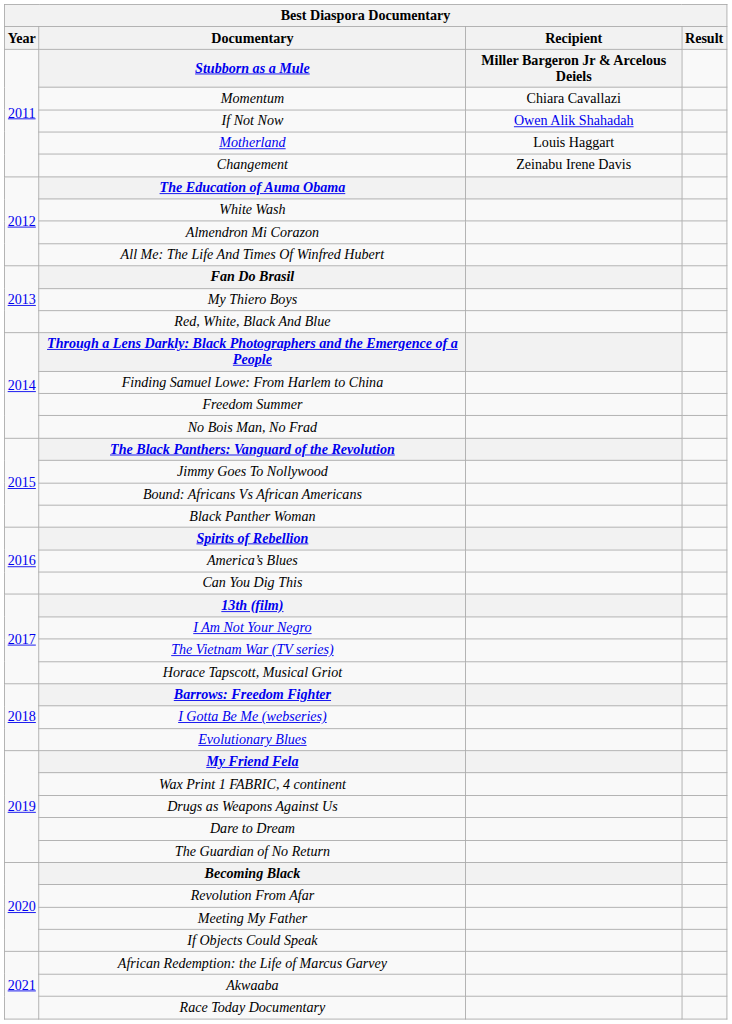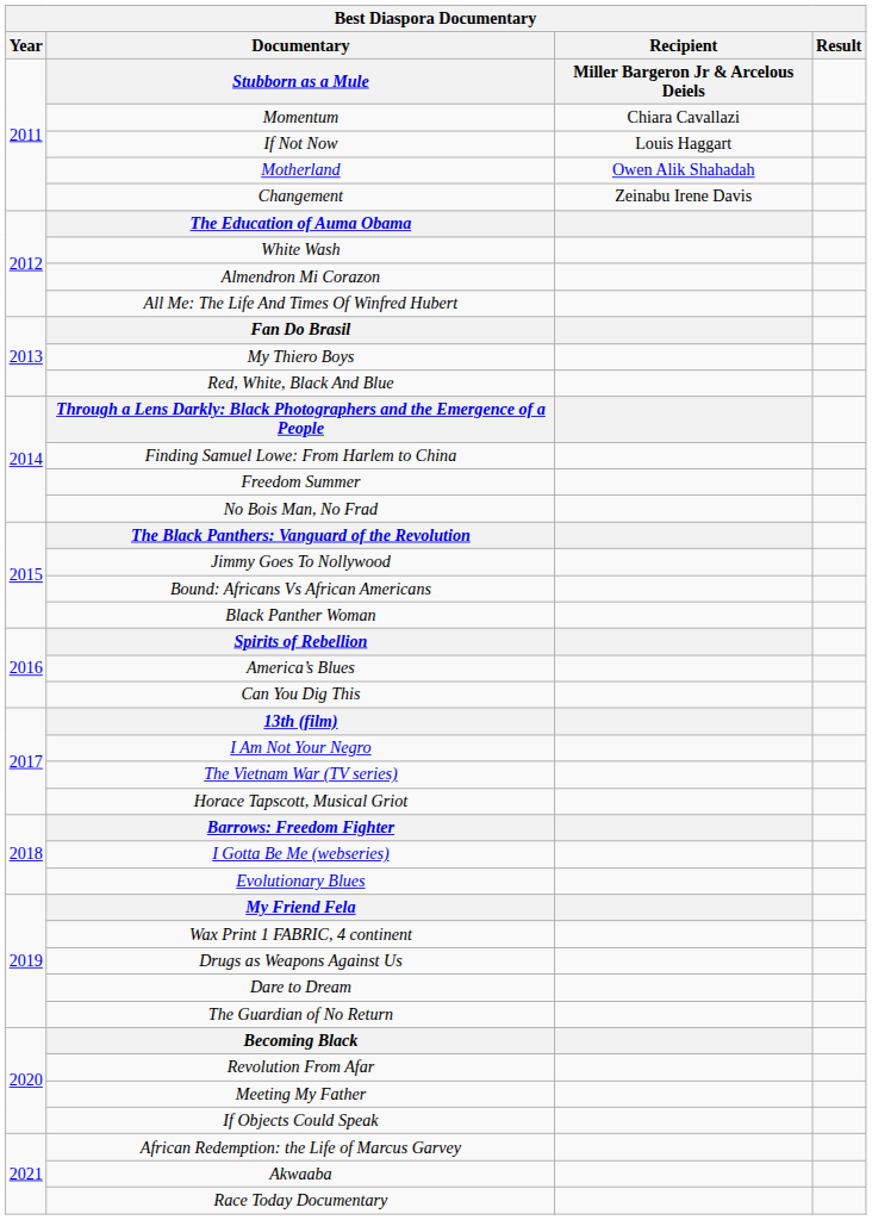If Not Now | Recipient: Owen Alik Shahadah -> Louis Haggart
Motherland | Recipient: Louis Haggart -> Owen Alik Shahadah
